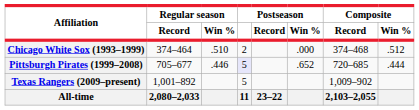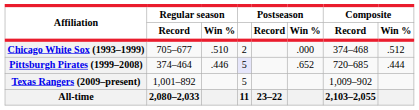Chicago White Sox (1993–1999) | Regular season / Record: 374–464 -> 705–677
Pittsburgh Pirates (1999–2008) | Regular season / Record: 705–677 -> 374–464
